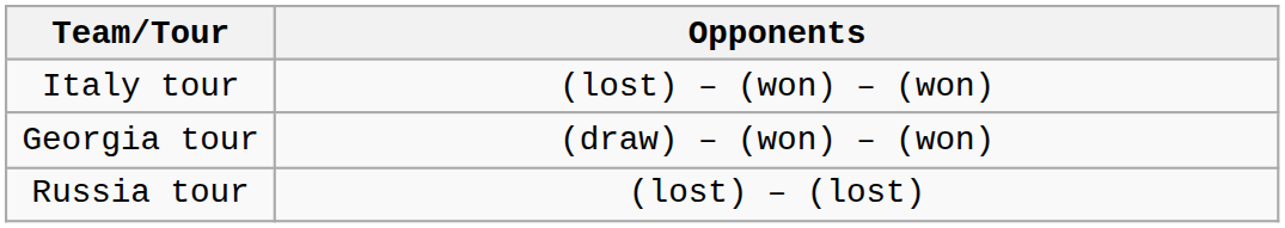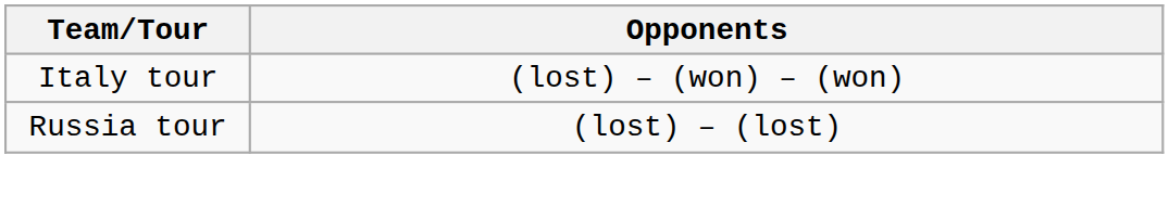- row: Georgia tour | (draw) – (won) – (won)
